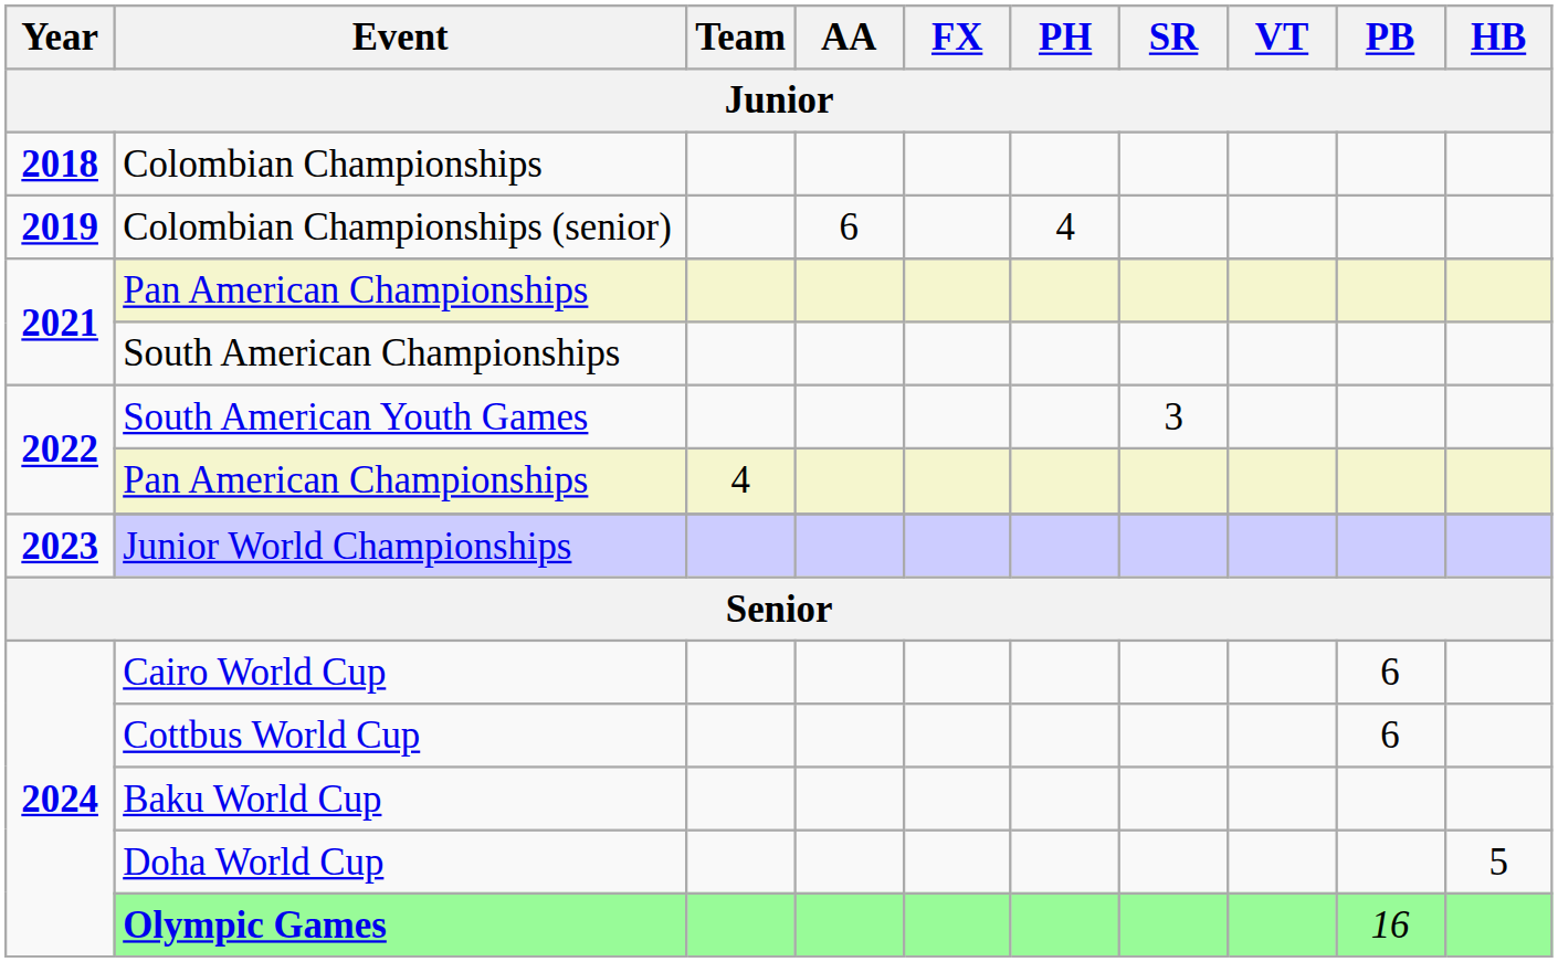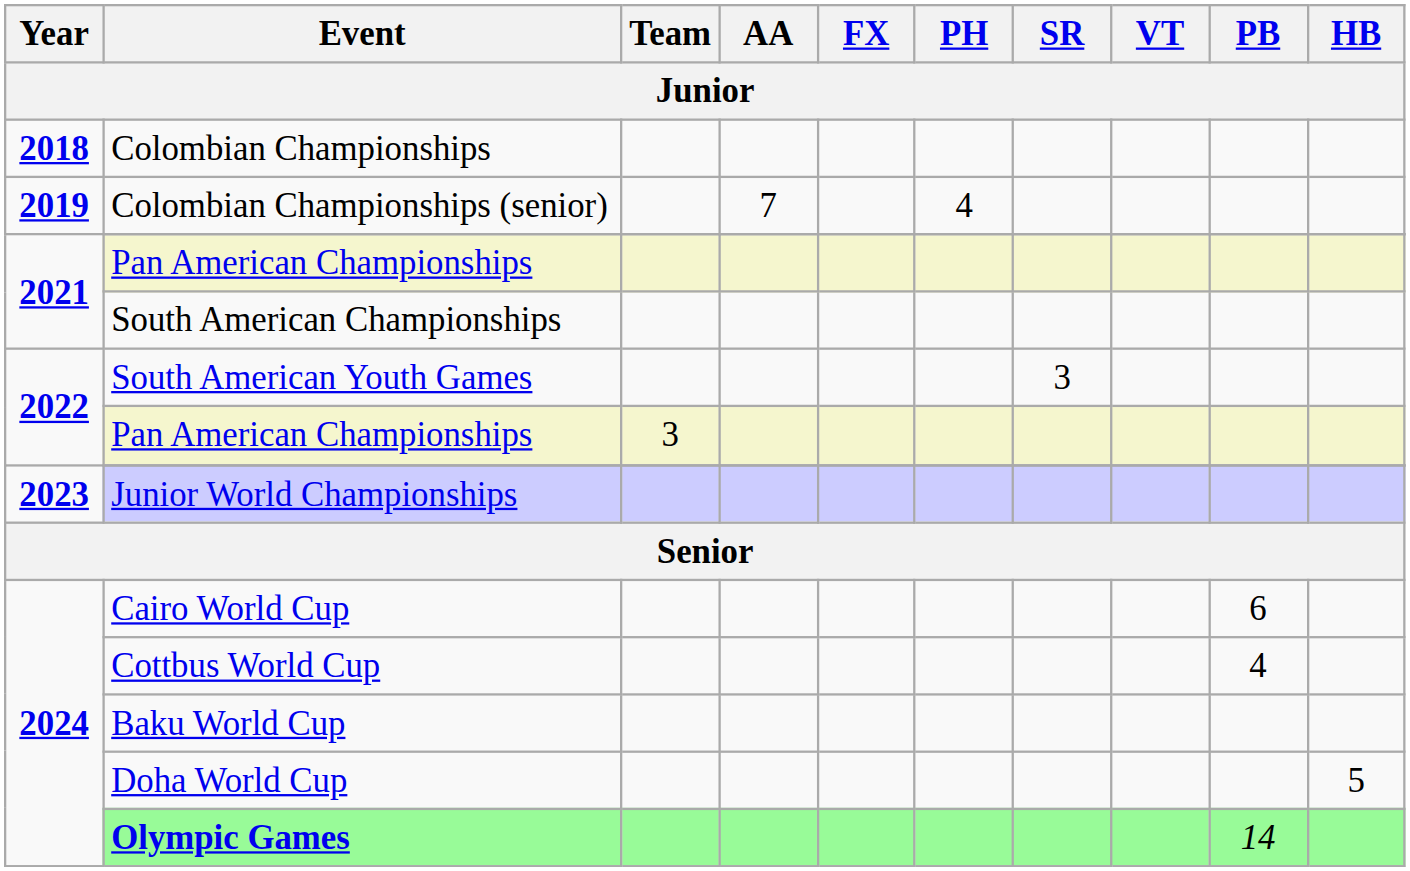Colombian Championships (senior) | AA: 6 -> 7
2022 / Pan American Championships | Team: 4 -> 3
Cottbus World Cup | PB: 6 -> 4
Olympic Games | PB: 16 -> 14
